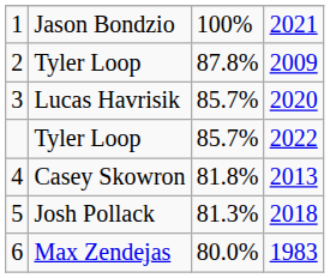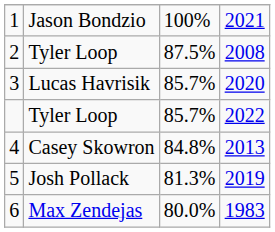2 | column 3: 87.8% -> 87.5%
2 | column 4: 2009 -> 2008
4 | column 3: 81.8% -> 84.8%
5 | column 4: 2018 -> 2019
